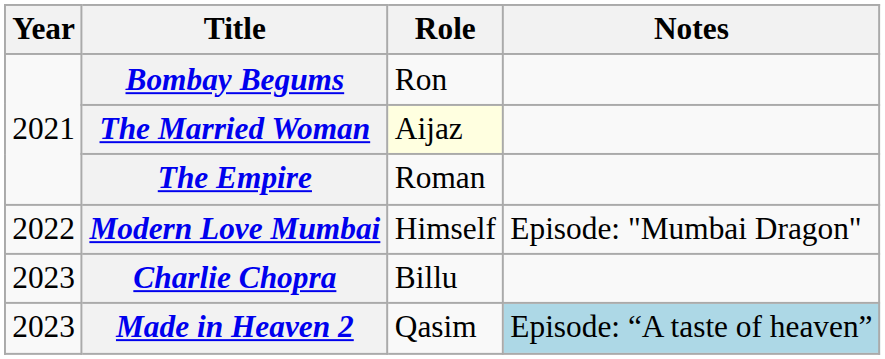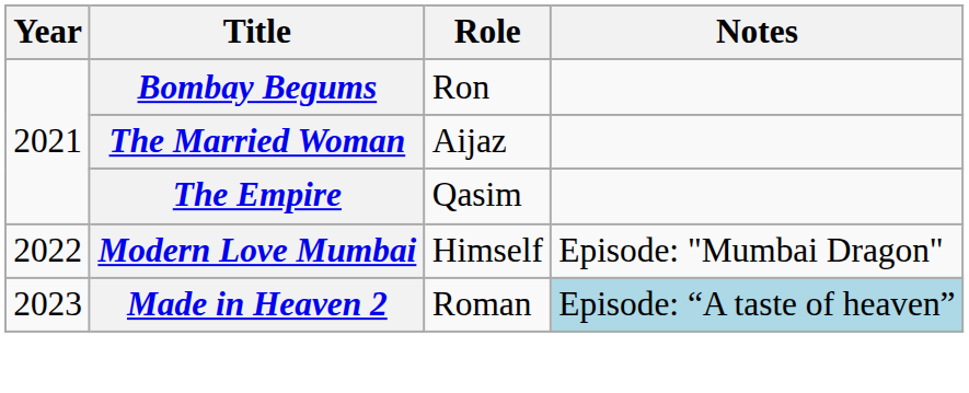The Married Woman | Role: lightyellow background -> no background
The Empire | Role: Roman -> Qasim
- row: 2023 | Charlie Chopra | Billu
Made in Heaven 2 | Role: Qasim -> Roman
